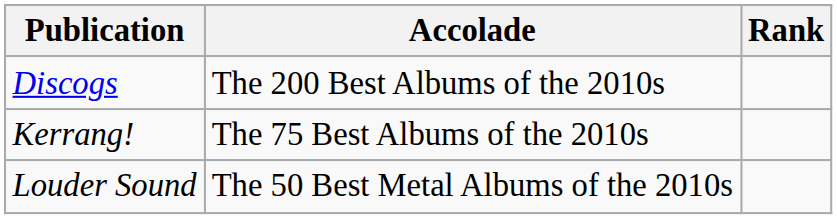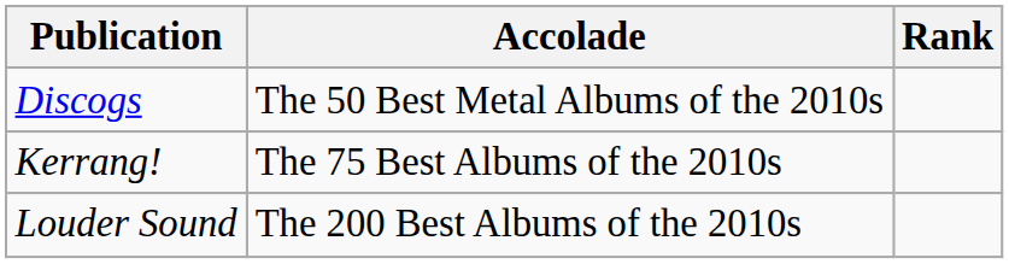Discogs | Accolade: The 200 Best Albums of the 2010s -> The 50 Best Metal Albums of the 2010s
Louder Sound | Accolade: The 50 Best Metal Albums of the 2010s -> The 200 Best Albums of the 2010s
